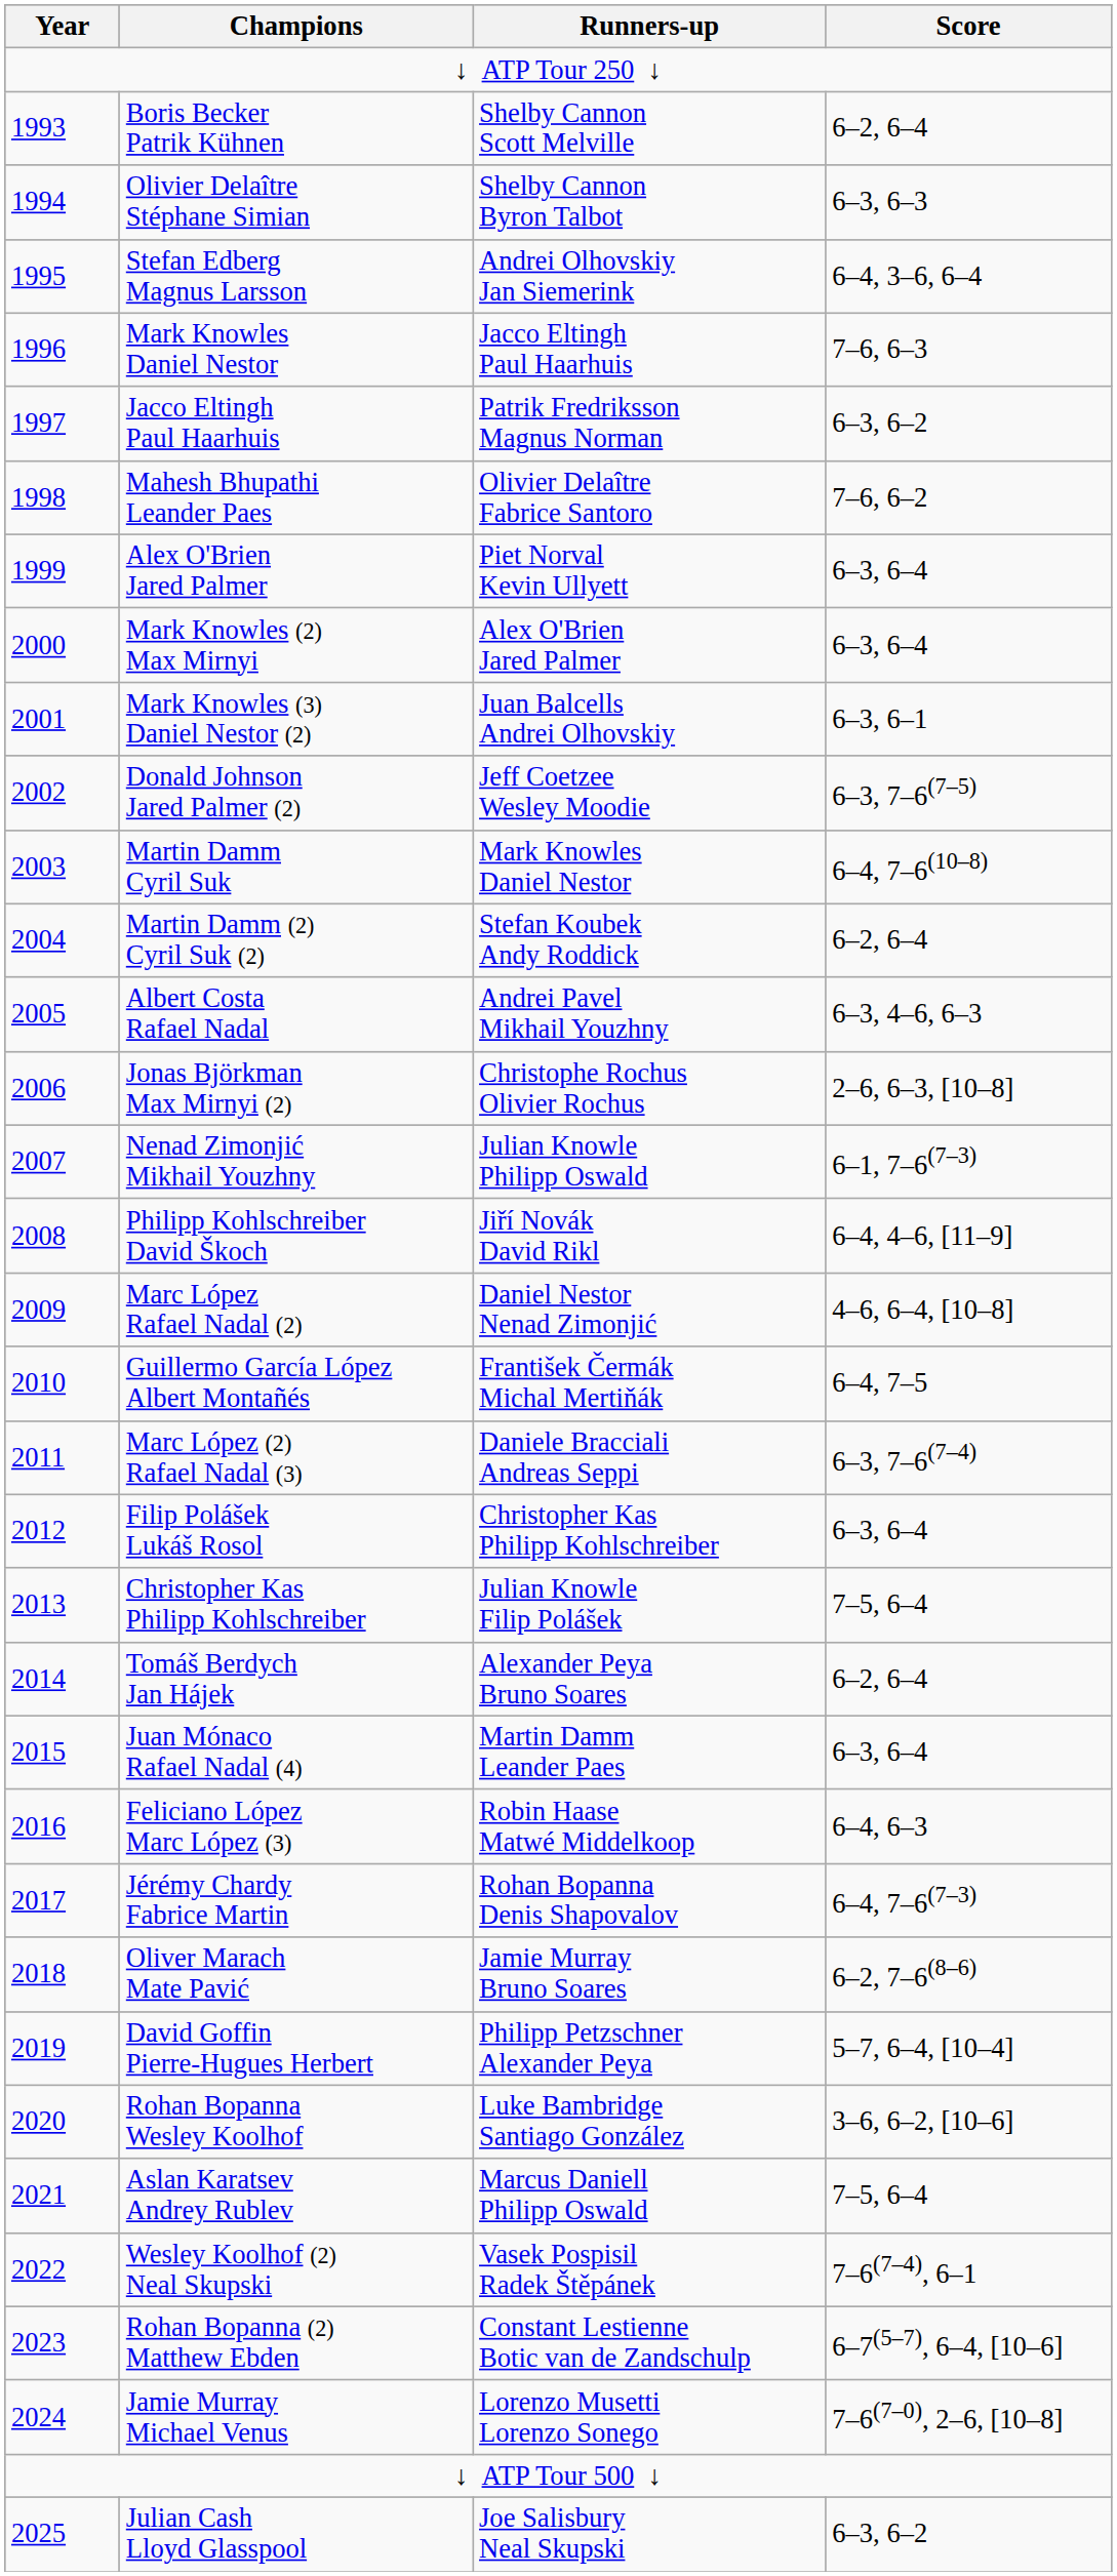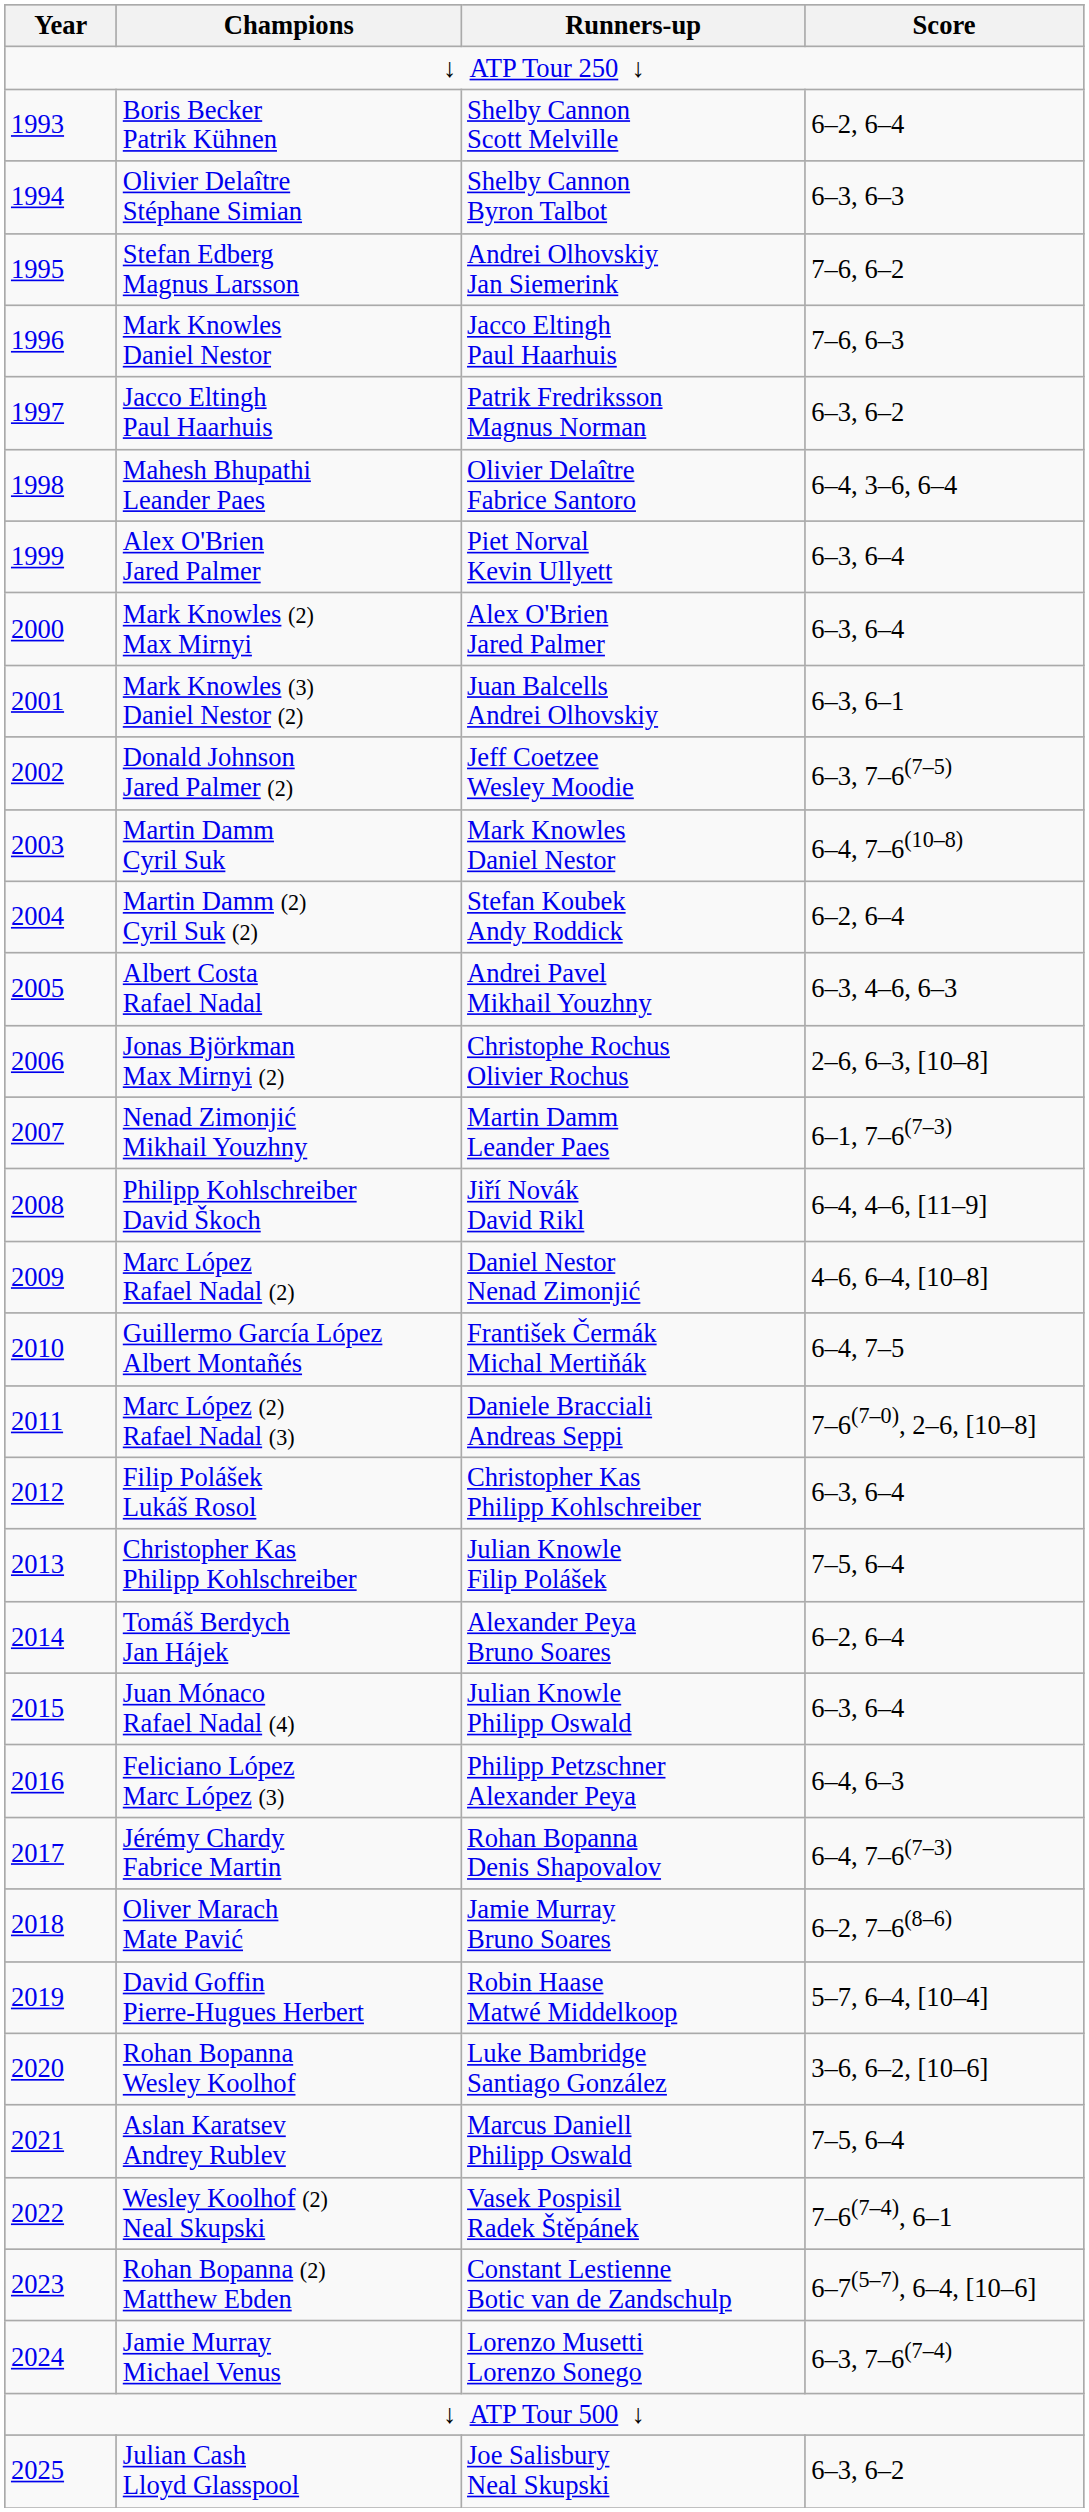Stefan Edberg Magnus Larsson | Score: 6–4, 3–6, 6–4 -> 7–6, 6–2
Mahesh Bhupathi Leander Paes | Score: 7–6, 6–2 -> 6–4, 3–6, 6–4
Nenad Zimonjić Mikhail Youzhny | Runners-up: Julian Knowle Philipp Oswald -> Martin Damm Leander Paes
Marc López (2) Rafael Nadal (3) | Score: 6–3, 7–6(7–4) -> 7–6(7–0), 2–6, [10–8]
Juan Mónaco Rafael Nadal (4) | Runners-up: Martin Damm Leander Paes -> Julian Knowle Philipp Oswald
Feliciano López Marc López (3) | Runners-up: Robin Haase Matwé Middelkoop -> Philipp Petzschner Alexander Peya
David Goffin Pierre-Hugues Herbert | Runners-up: Philipp Petzschner Alexander Peya -> Robin Haase Matwé Middelkoop
Jamie Murray Michael Venus | Score: 7–6(7–0), 2–6, [10–8] -> 6–3, 7–6(7–4)
